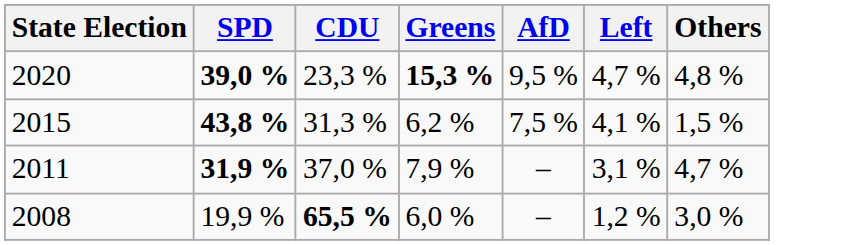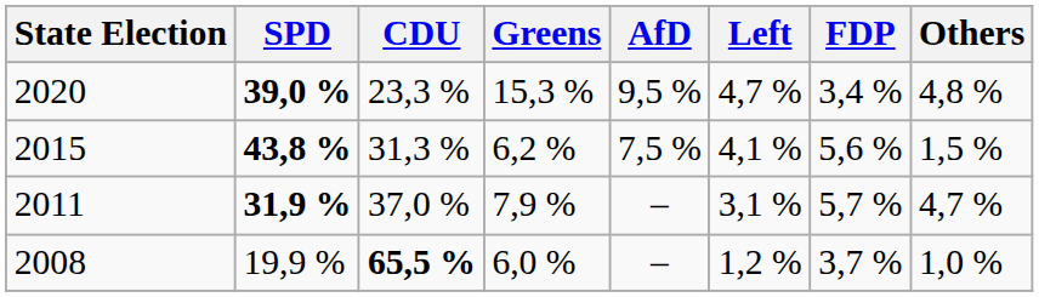+ column: FDP | 3,4 % | 5,6 % | 5,7 % | 3,7 %
2020 | Greens: bold -> normal
2008 | Others: 3,0 % -> 1,0 %
